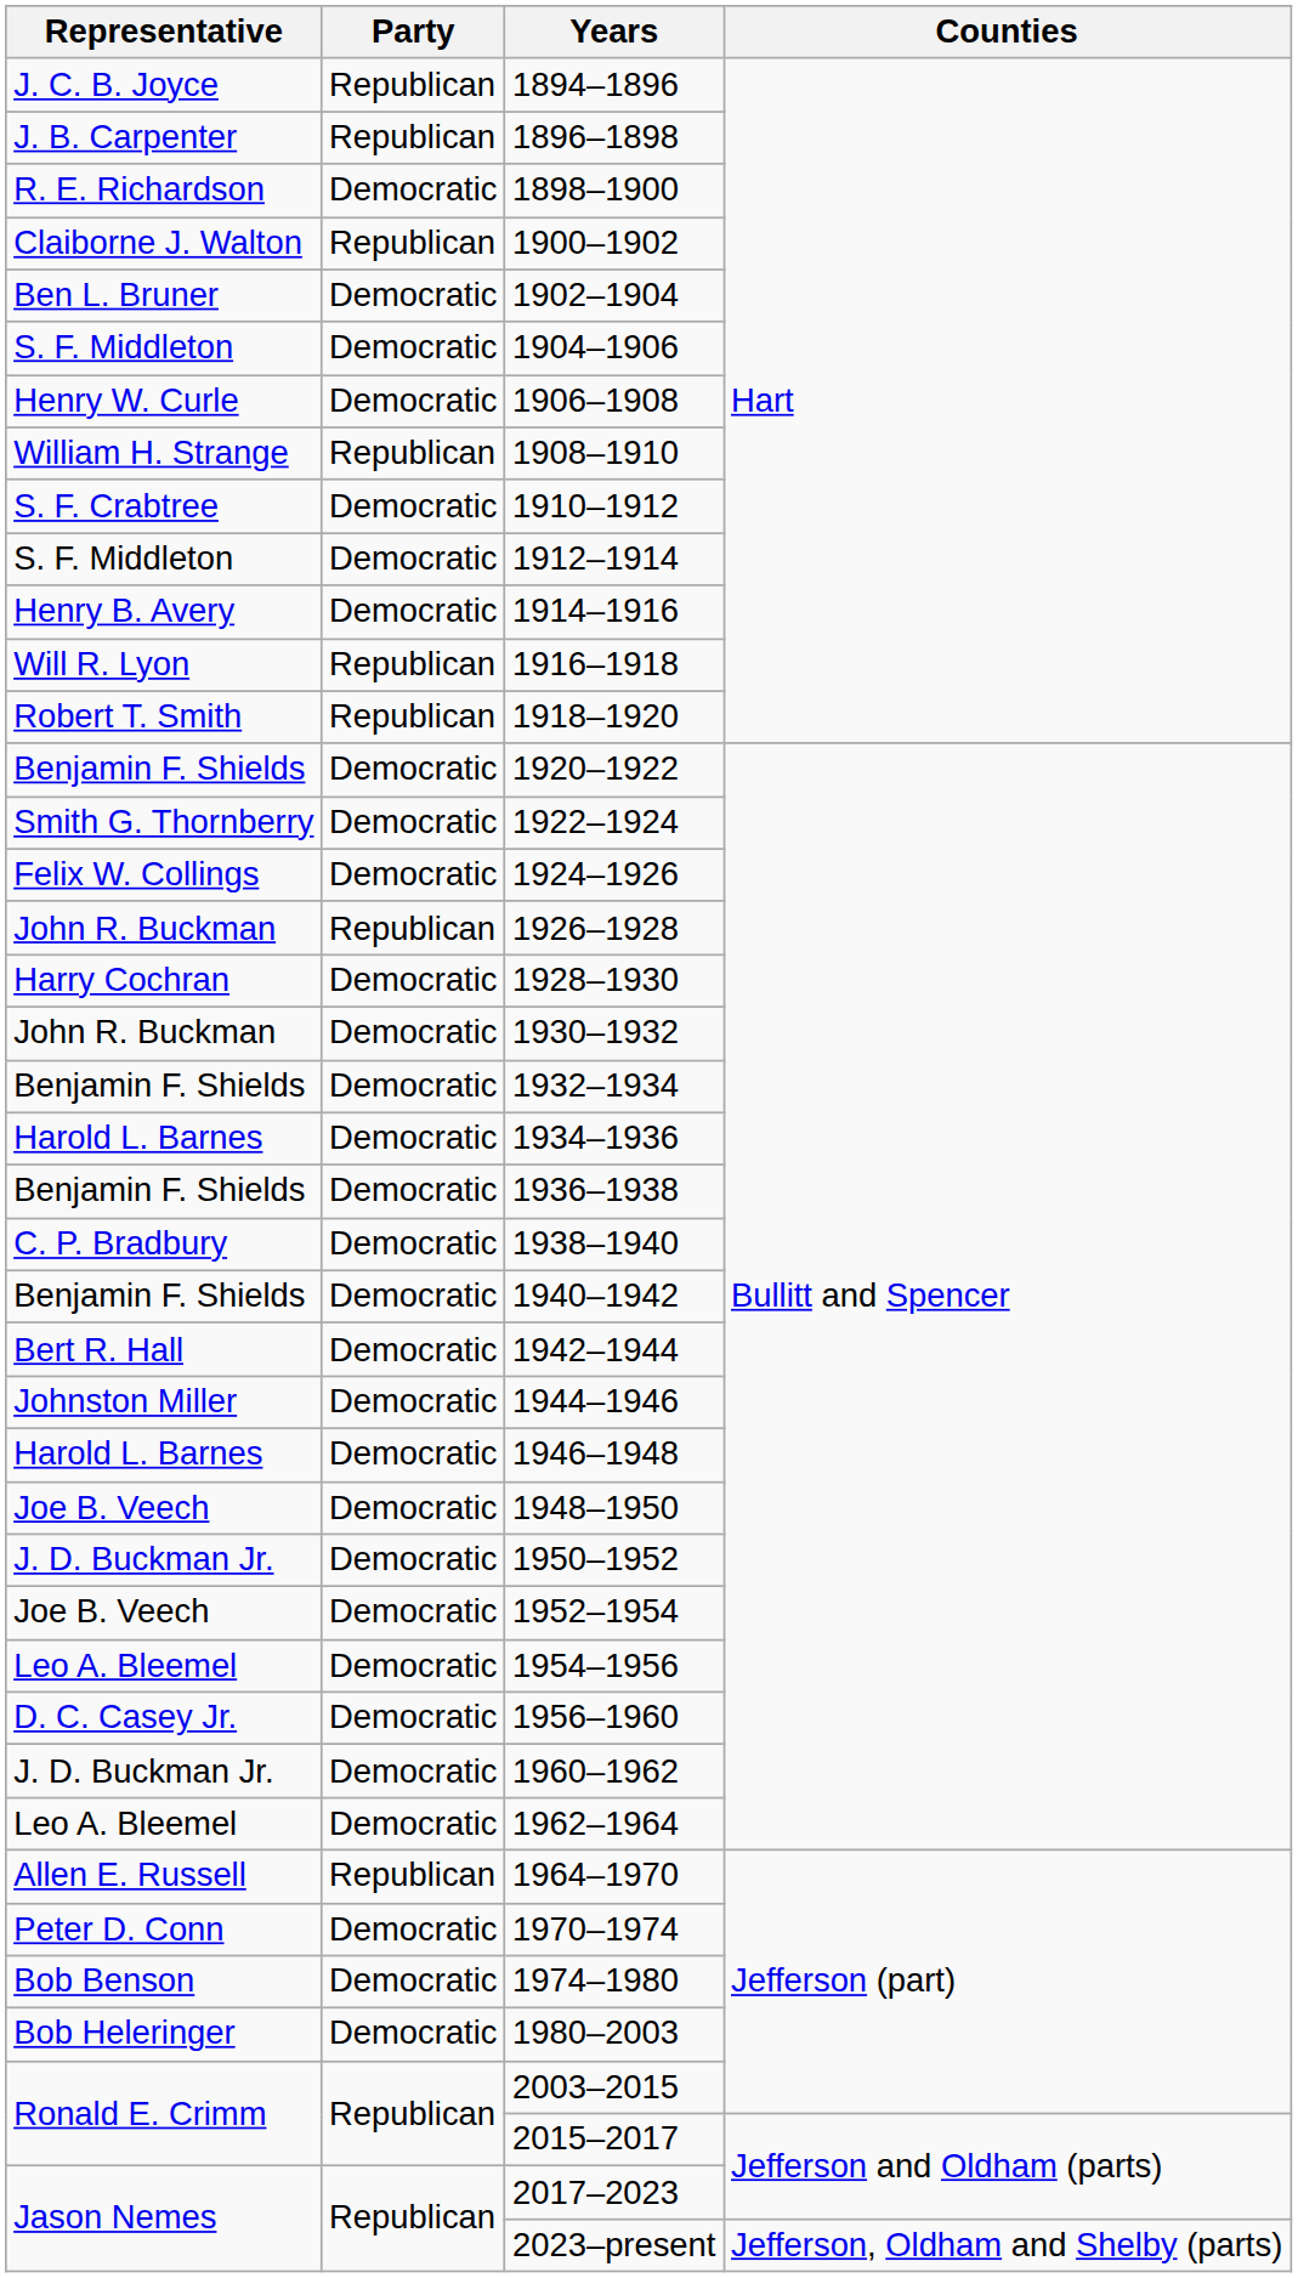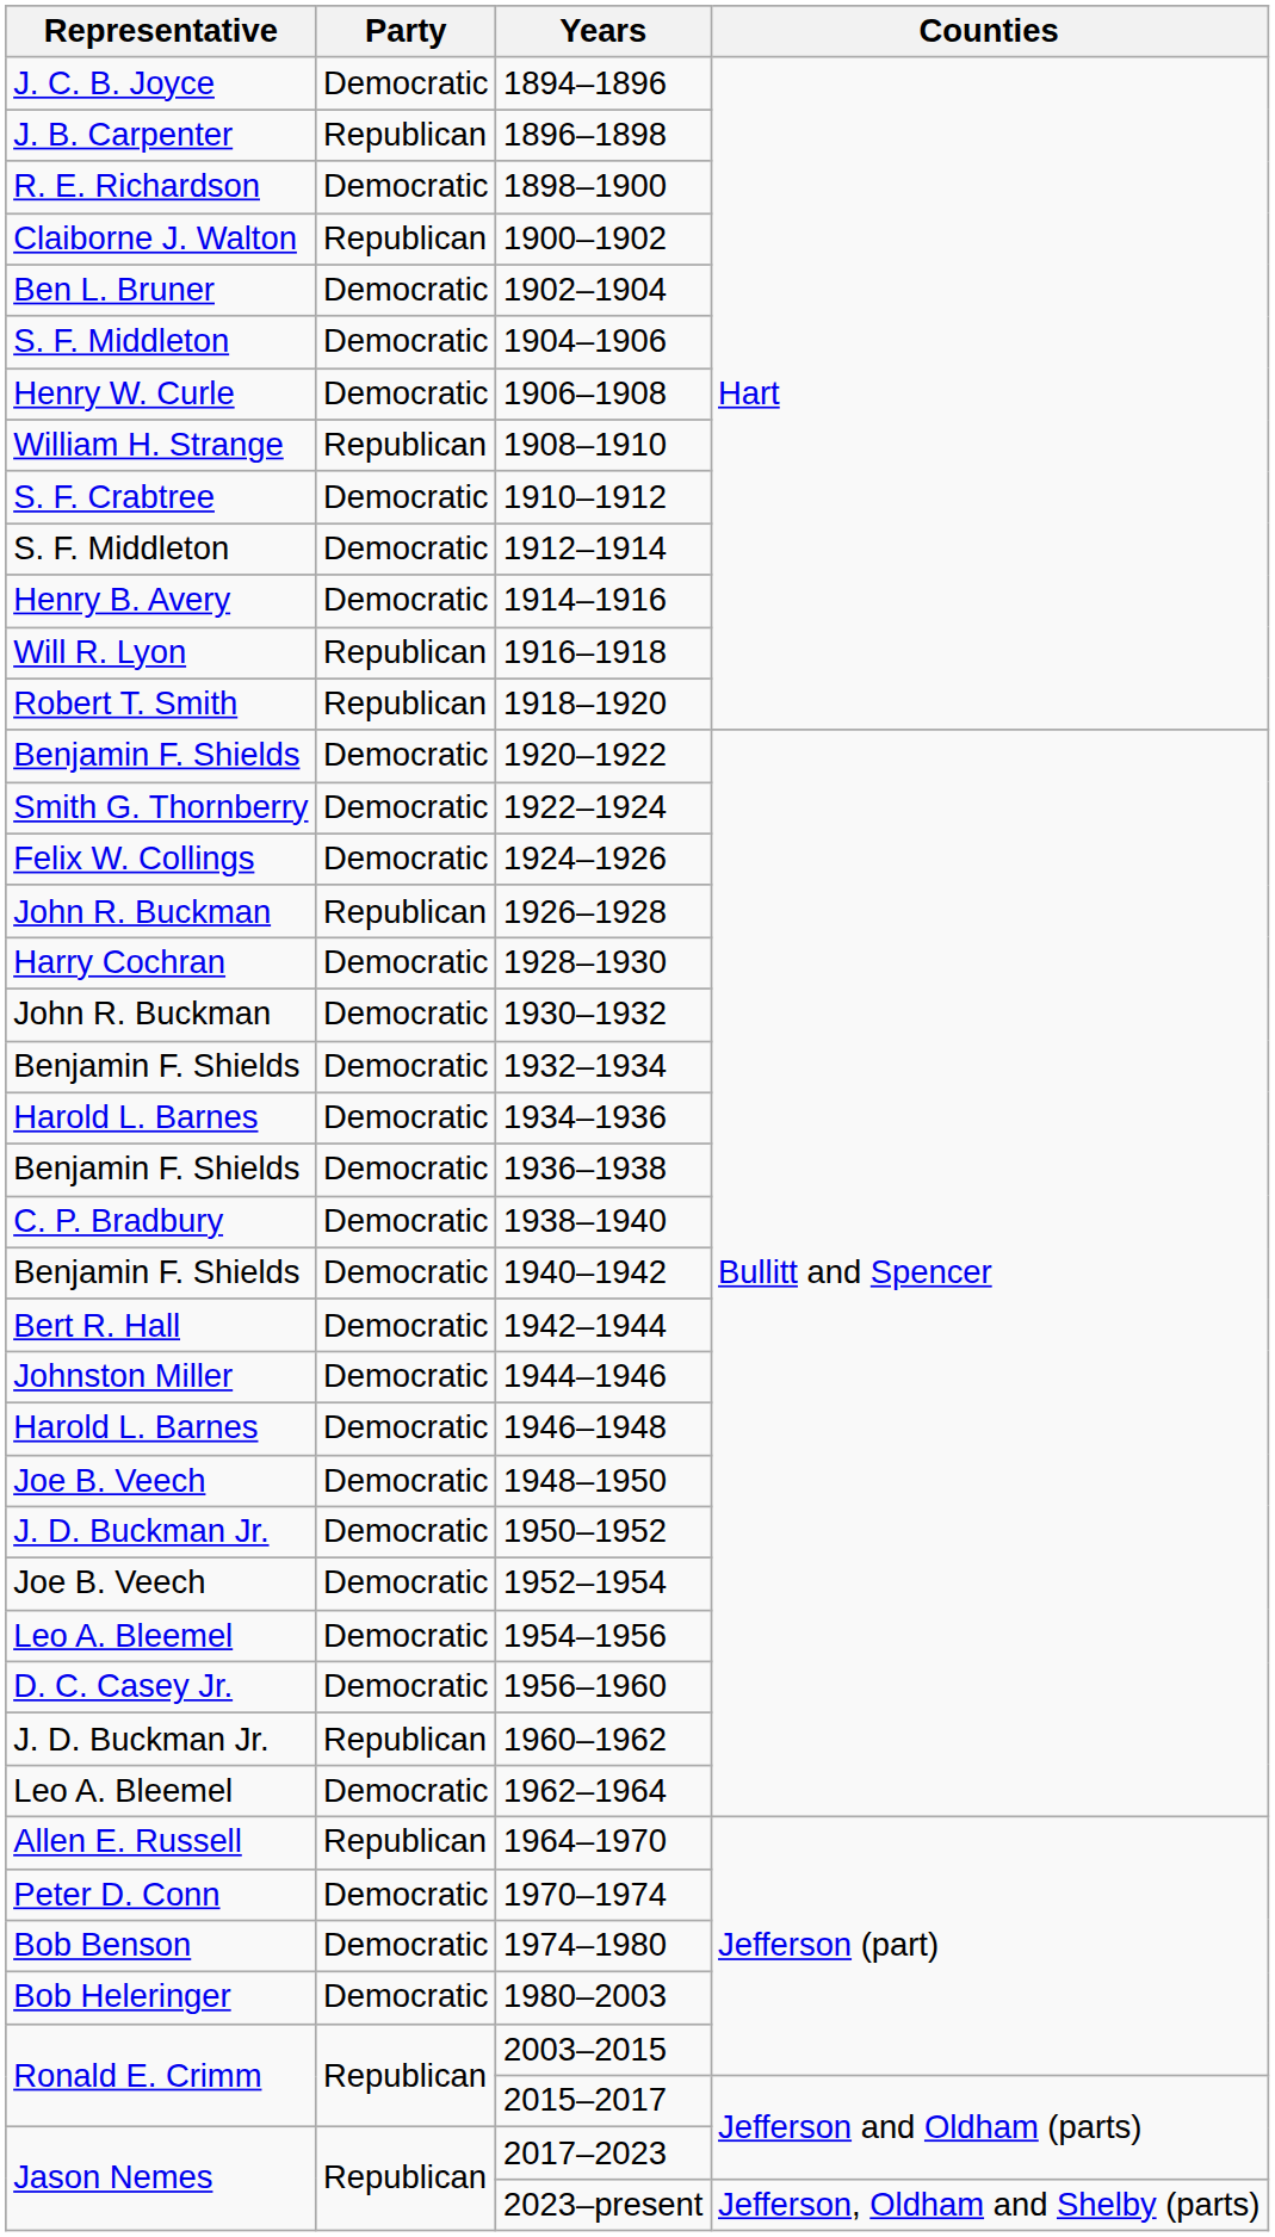1894–1896 | Party: Republican -> Democratic
1960–1962 | Party: Democratic -> Republican
